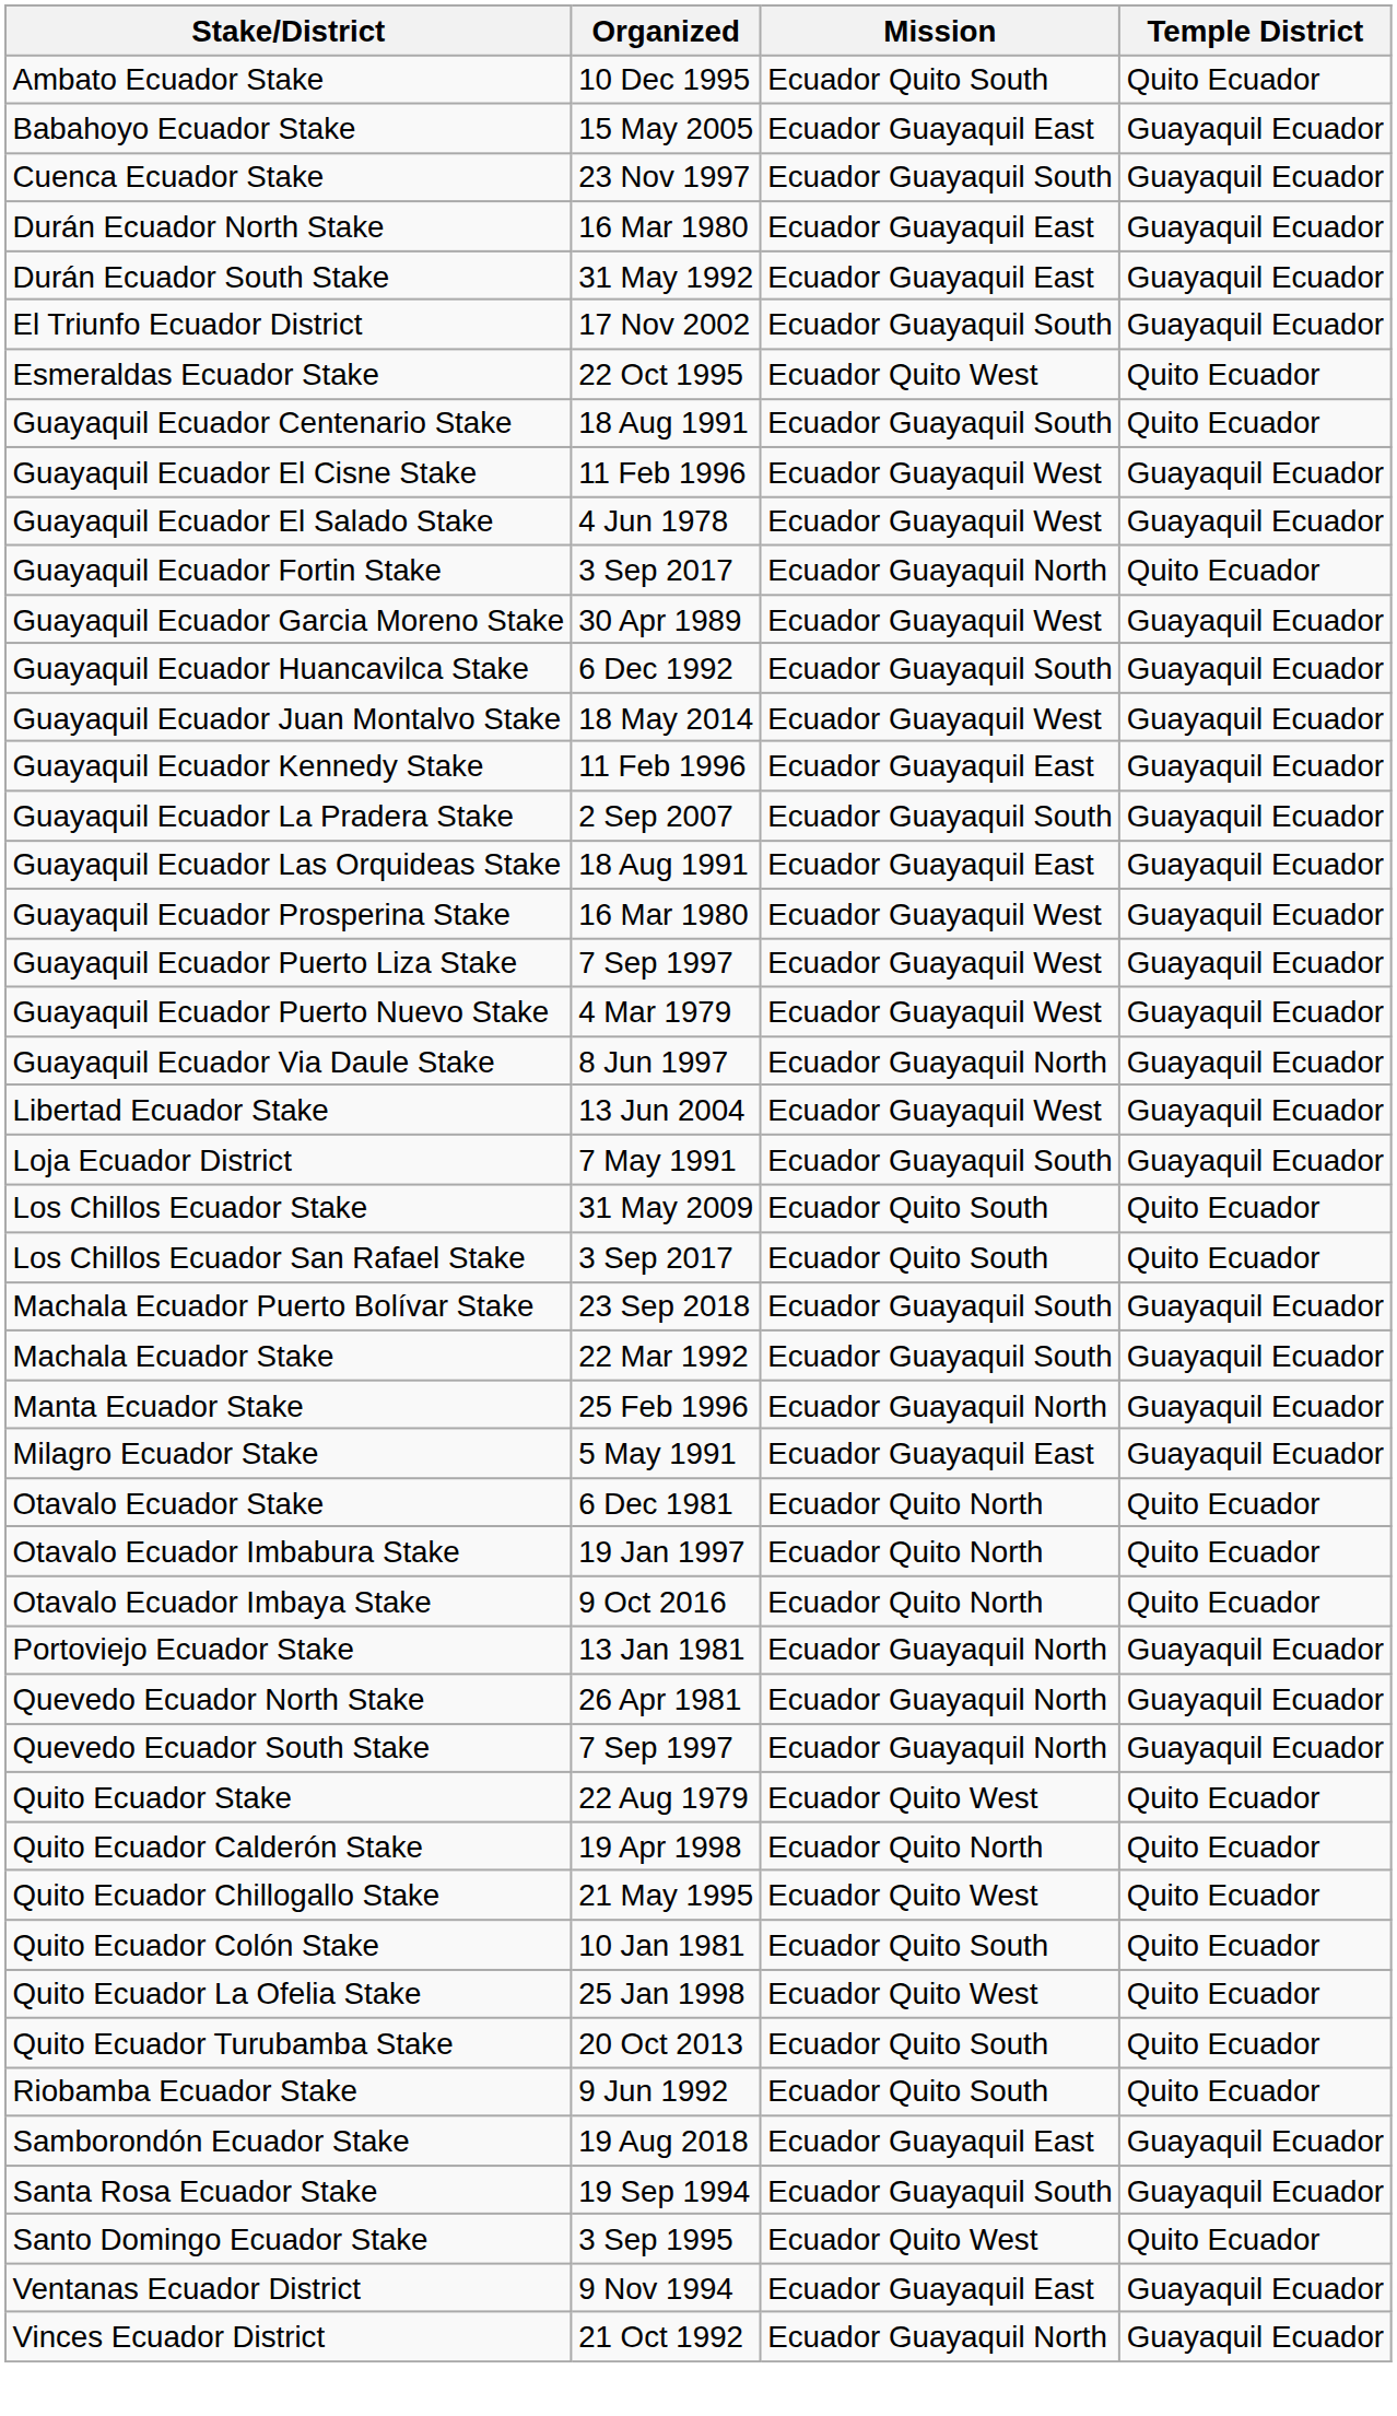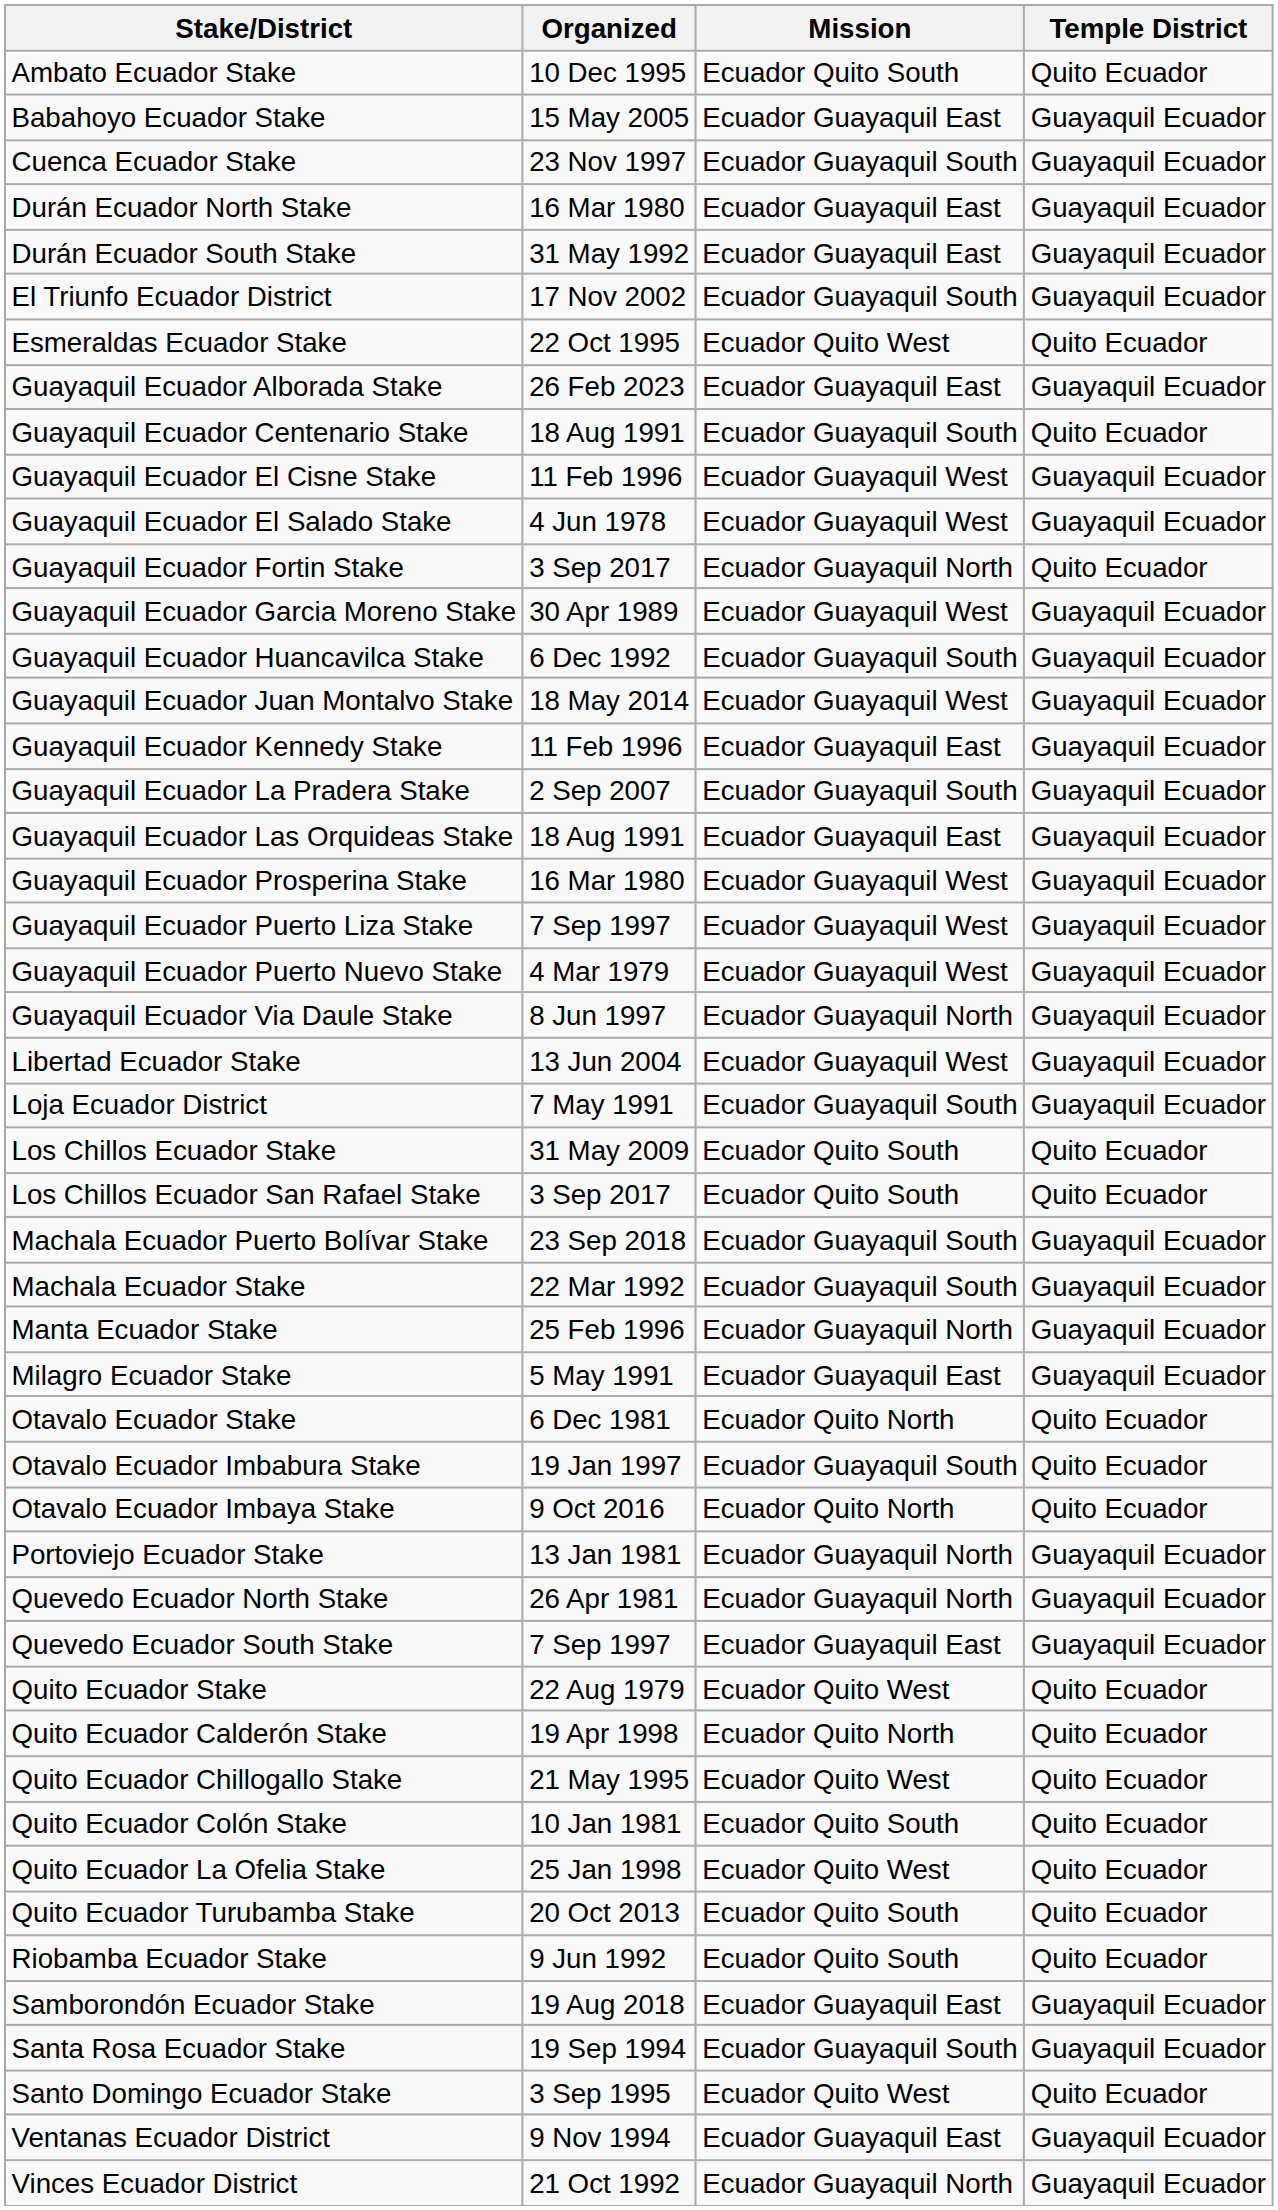+ row: Guayaquil Ecuador Alborada Stake | 26 Feb 2023 | Ecuador Guayaquil East | Guayaquil Ecuador
Otavalo Ecuador Imbabura Stake | Mission: Ecuador Quito North -> Ecuador Guayaquil South
Quevedo Ecuador South Stake | Mission: Ecuador Guayaquil North -> Ecuador Guayaquil East
